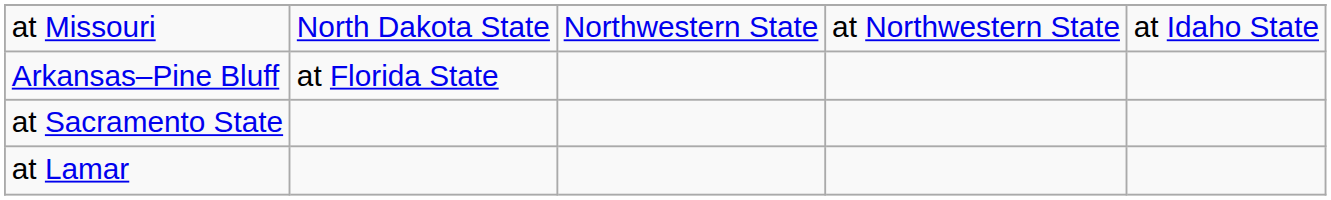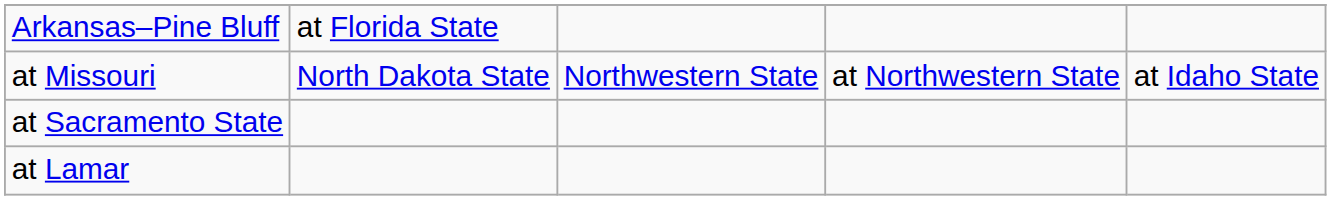rows swapped: at Missouri <-> Arkansas–Pine Bluff
